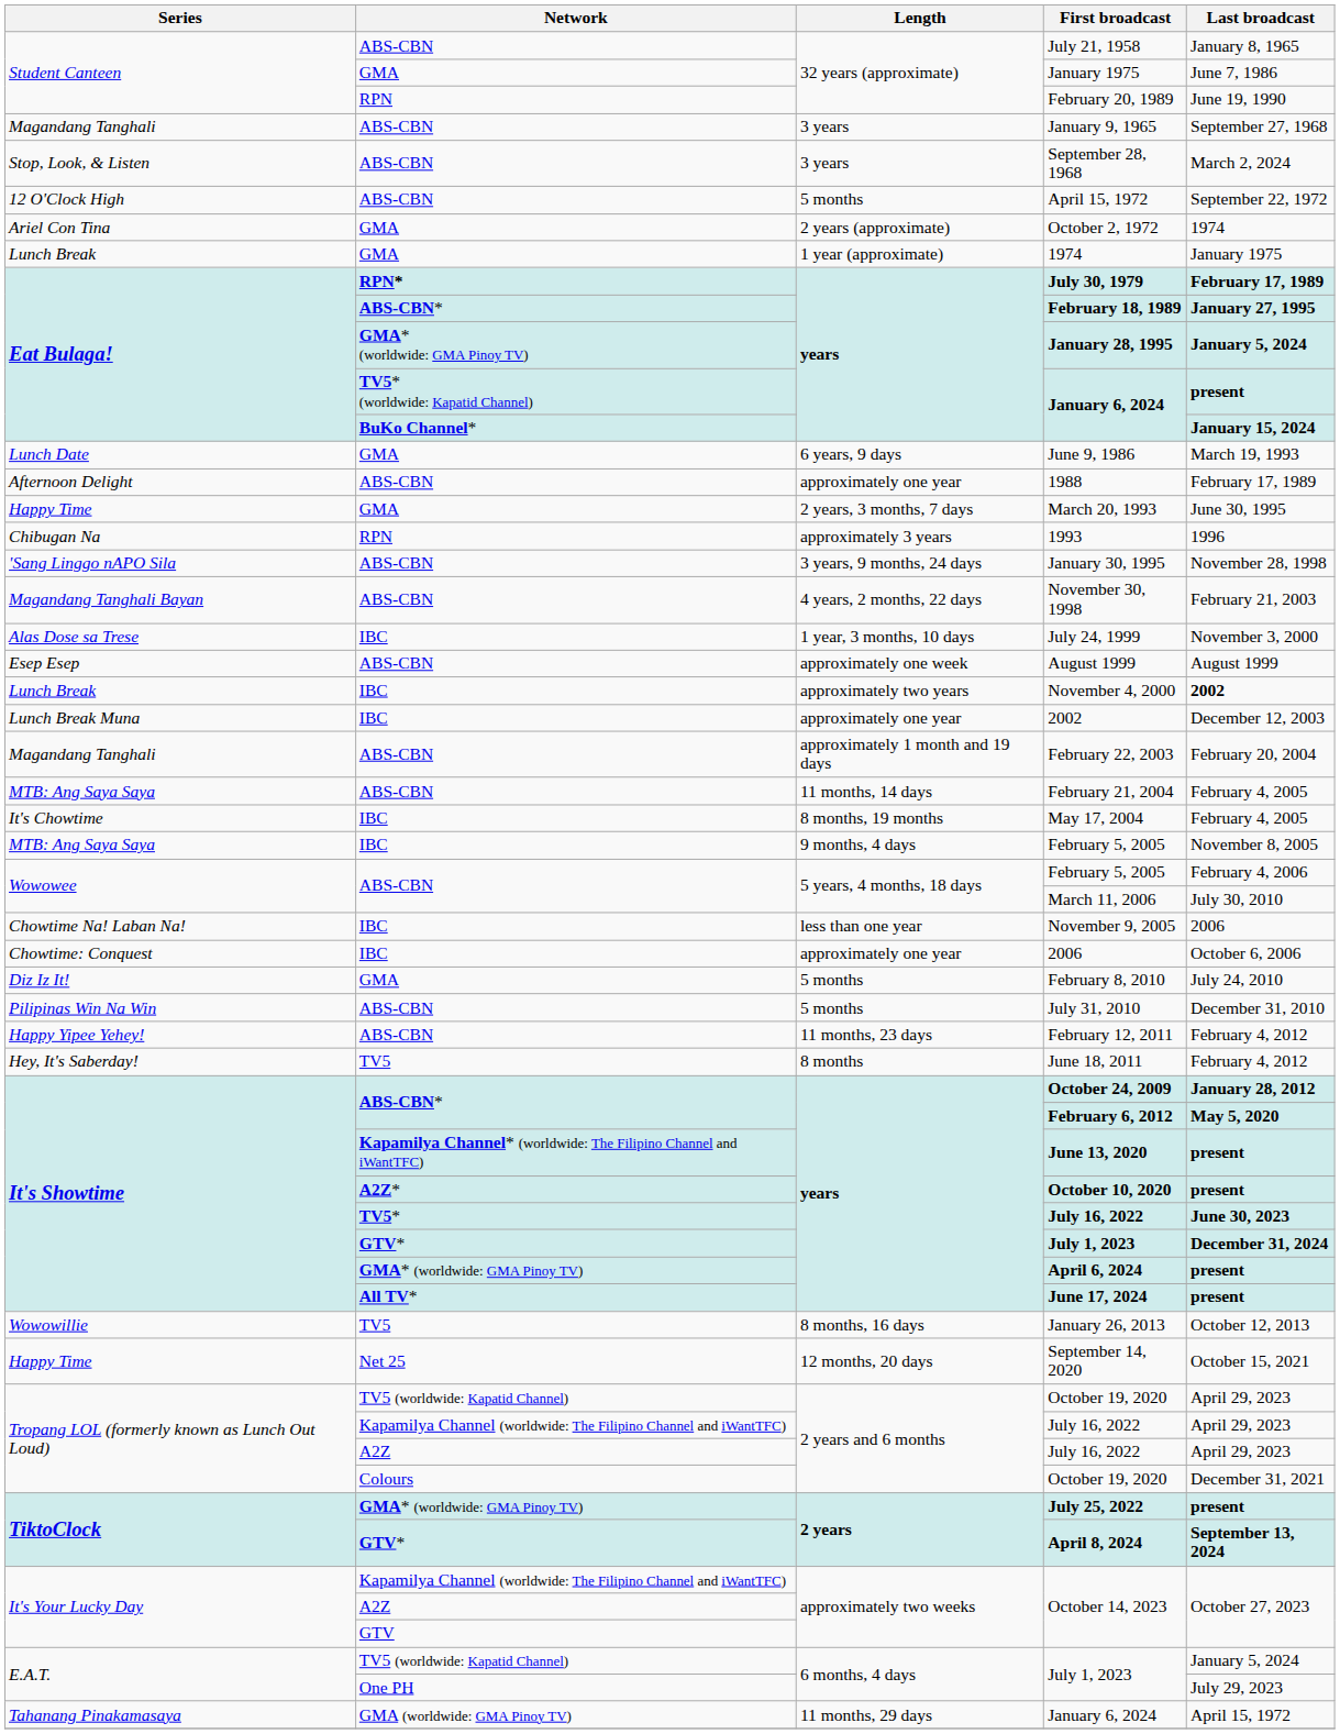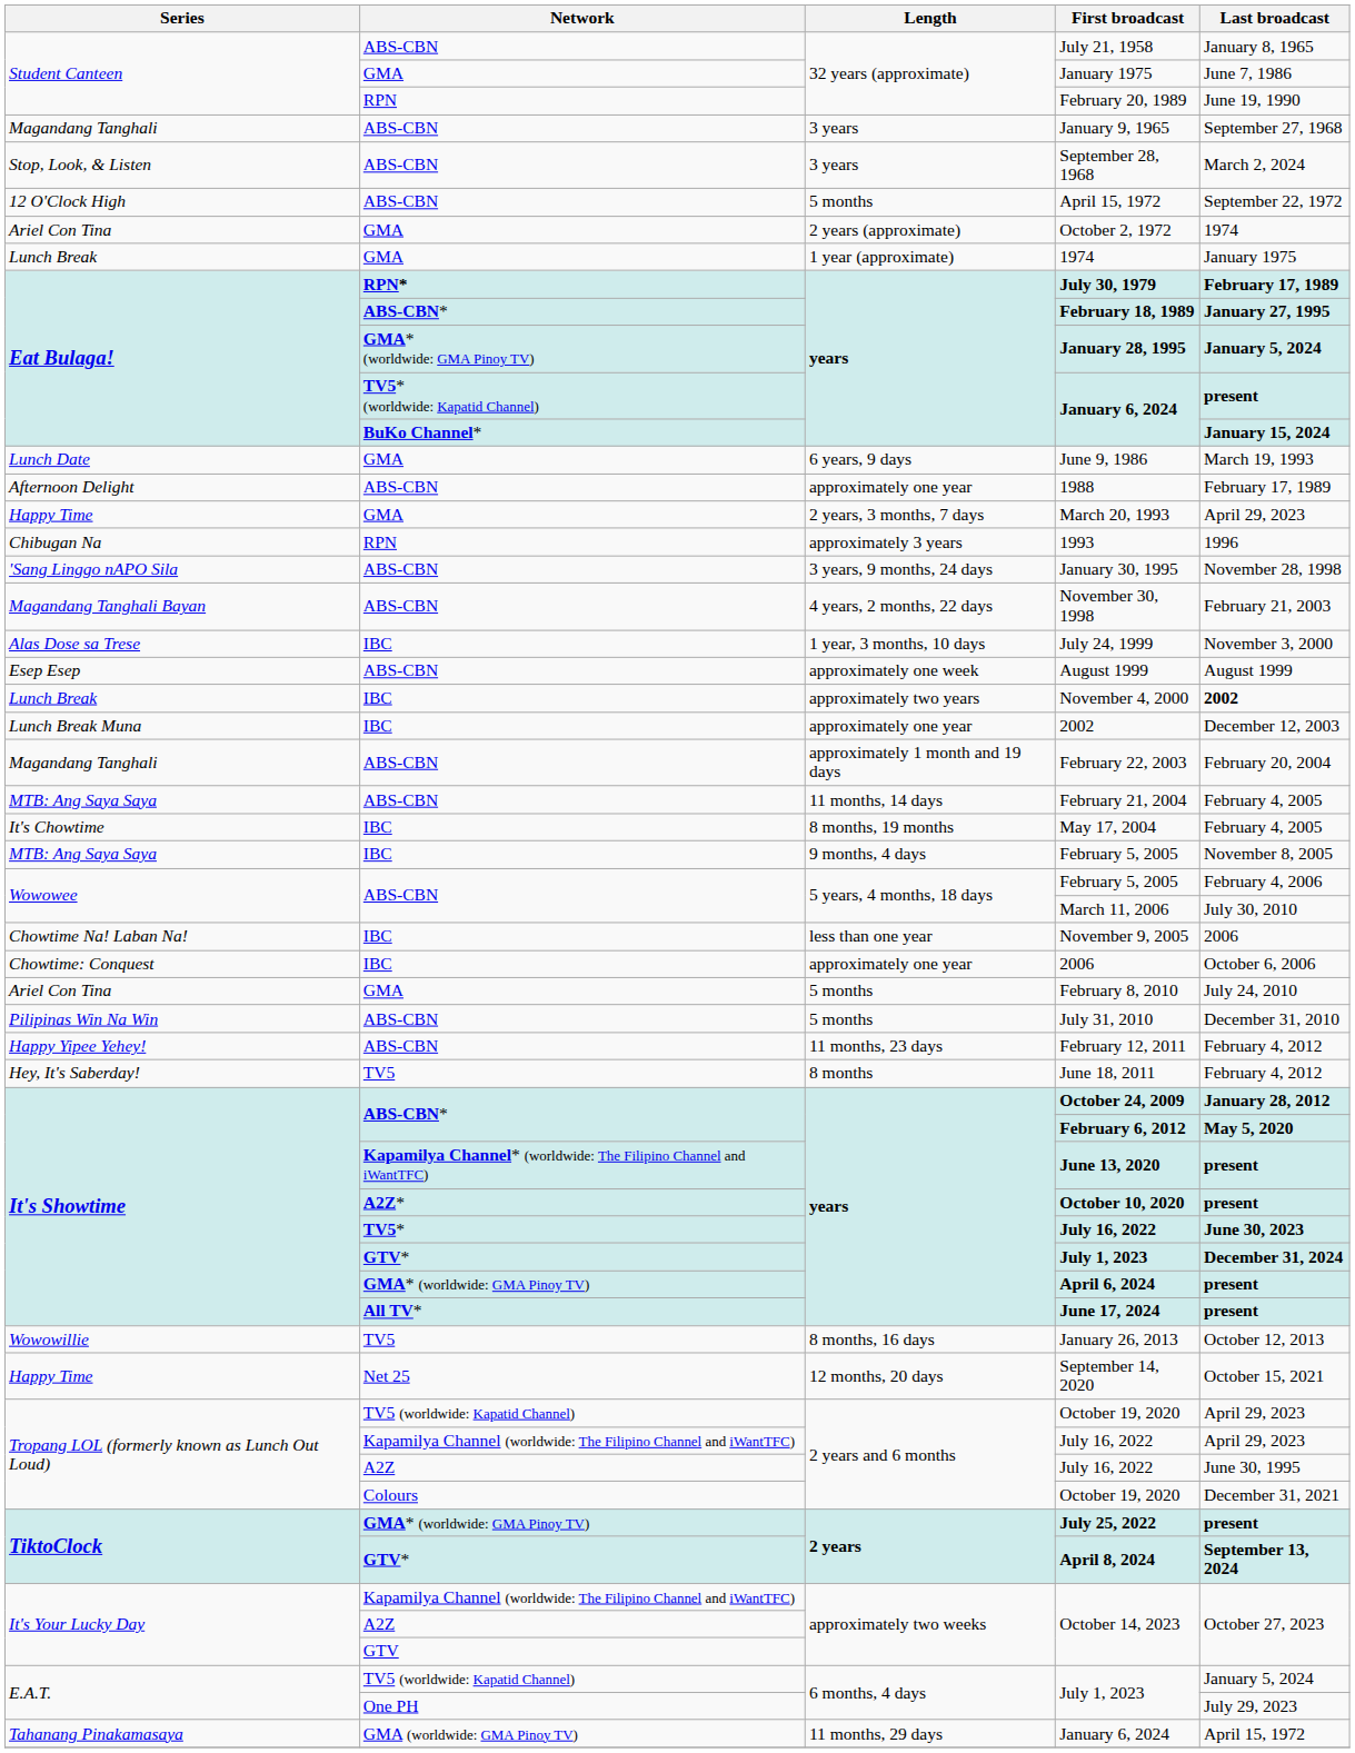March 20, 1993 | Last broadcast: June 30, 1995 -> April 29, 2023
February 8, 2010 | Series: Diz Iz It! -> Ariel Con Tina
A2Z / July 16, 2022 | Last broadcast: April 29, 2023 -> June 30, 1995
